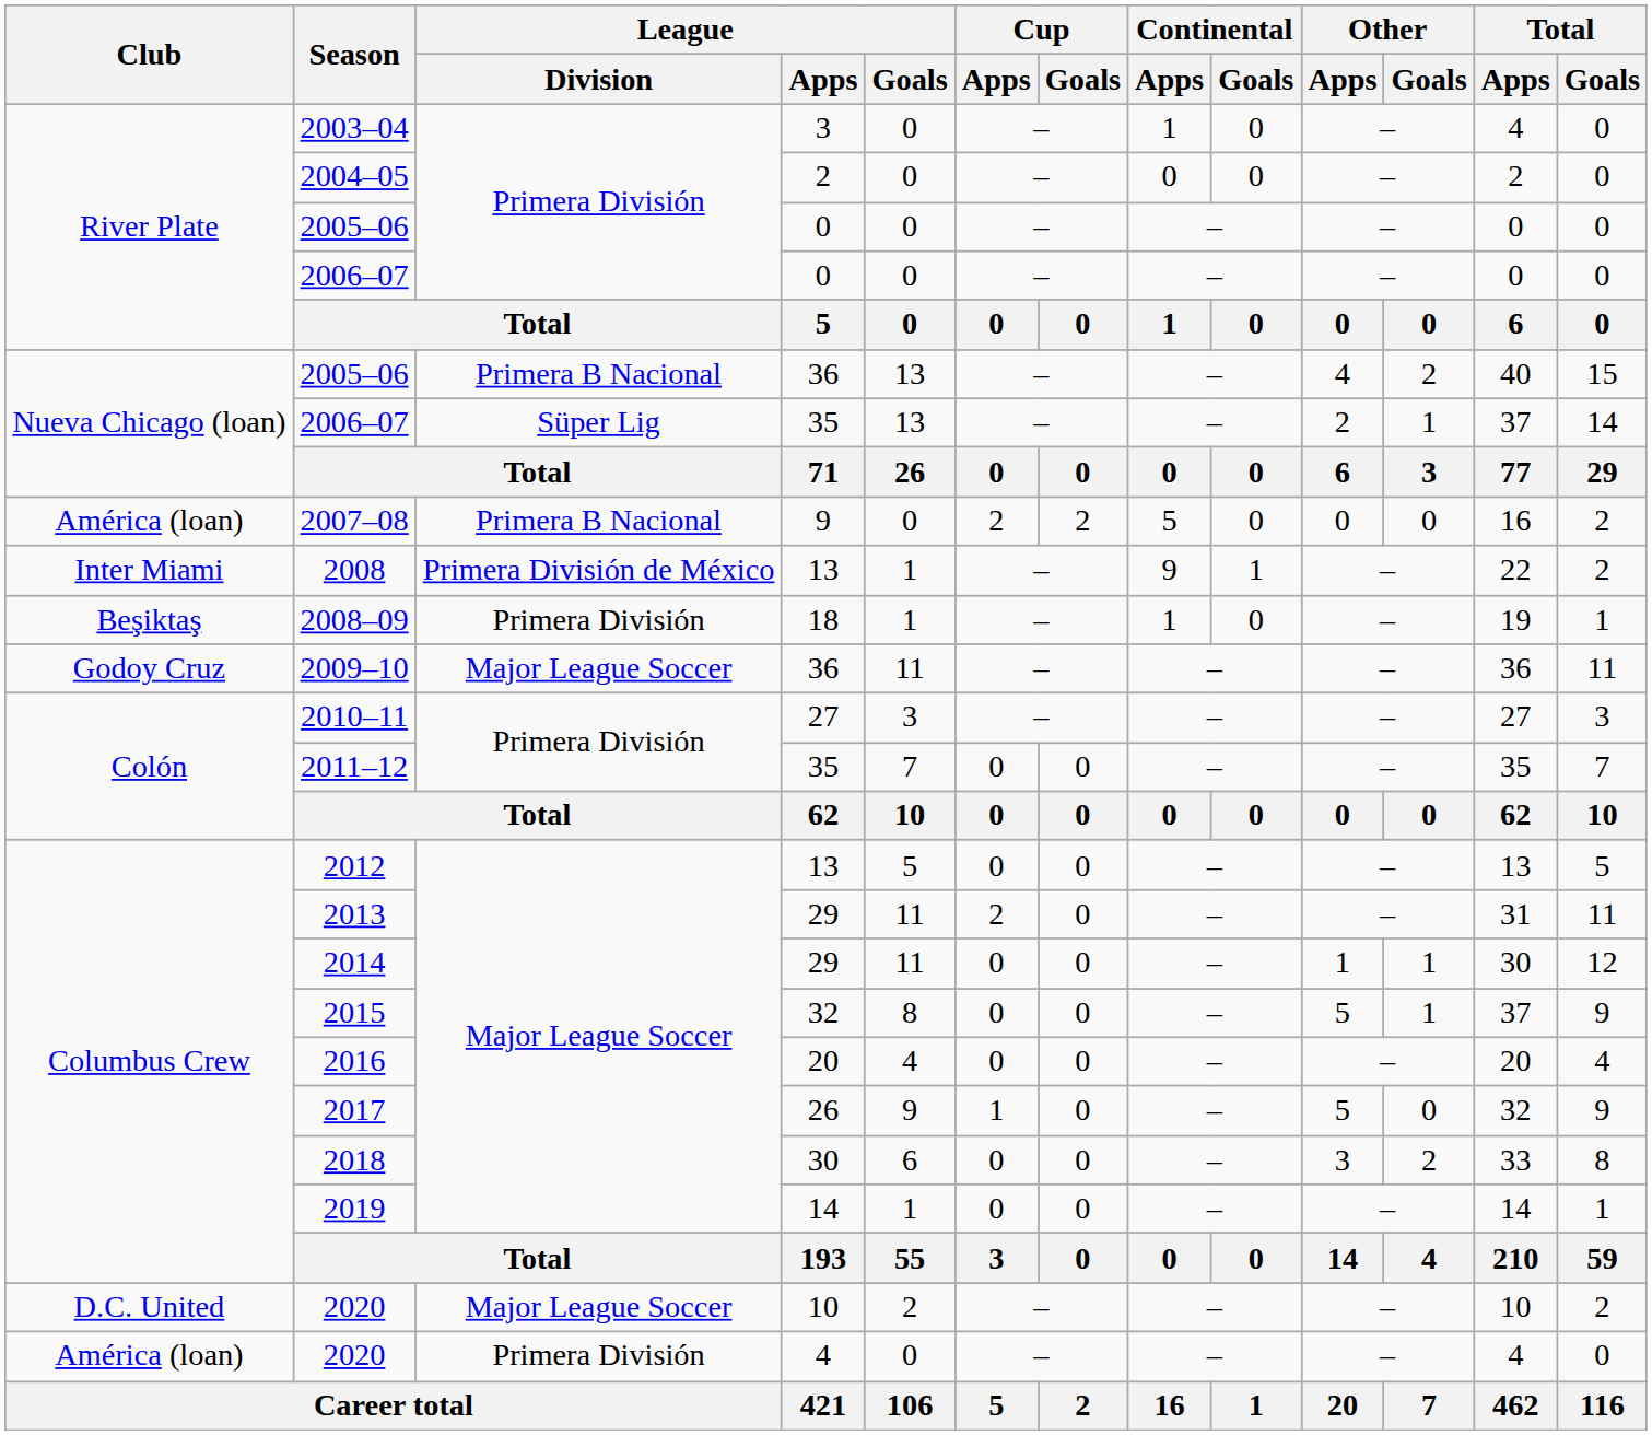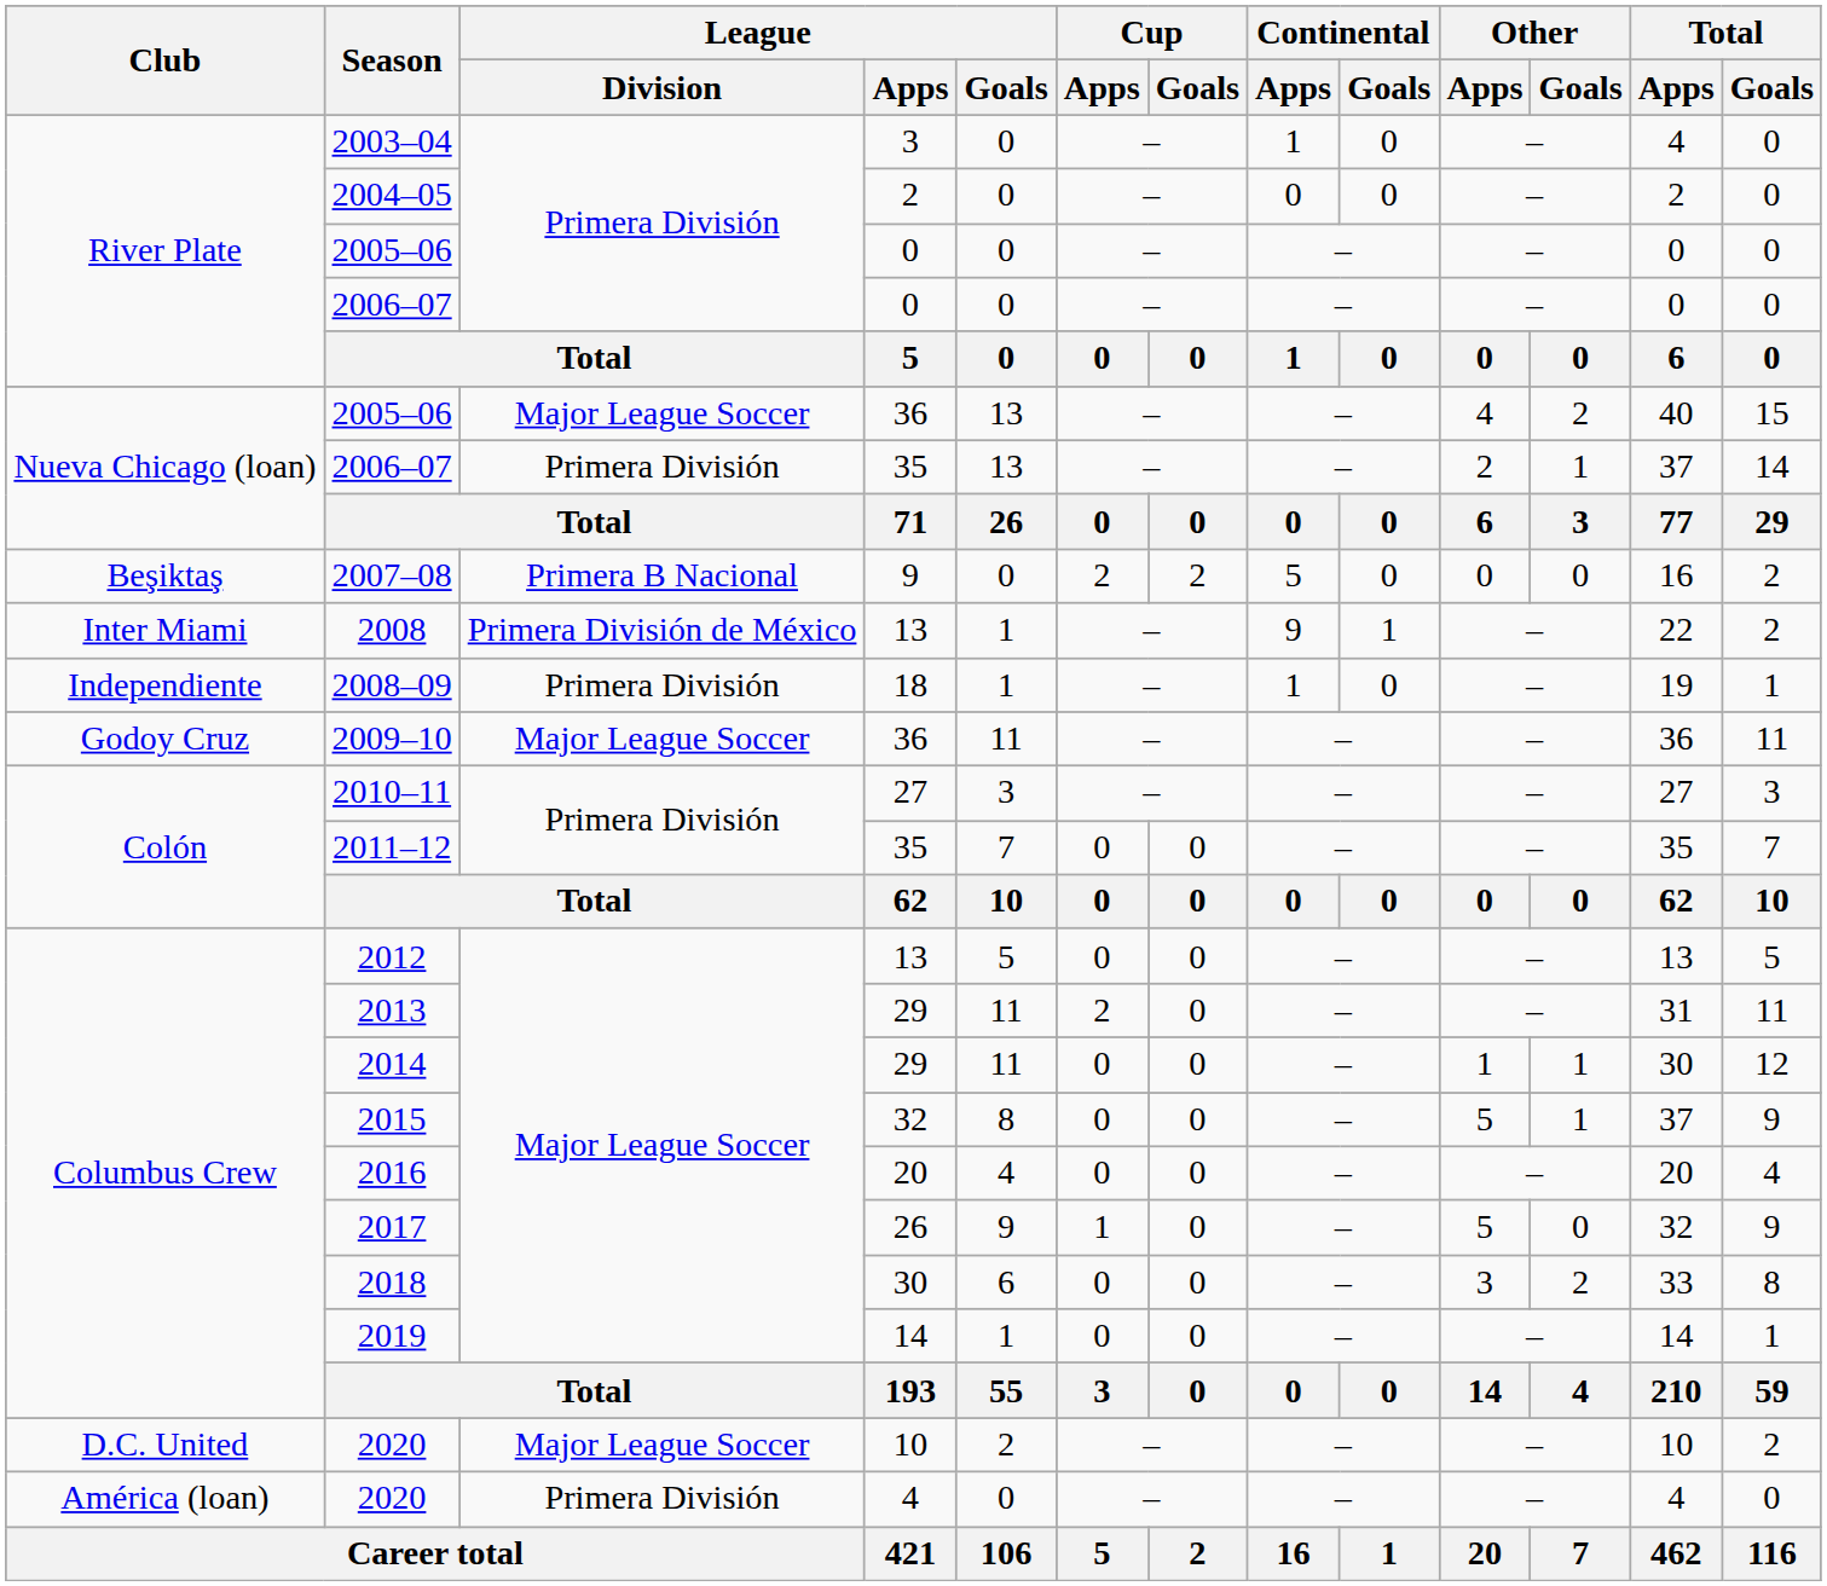2005–06 / 36 | League / Division: Primera B Nacional -> Major League Soccer
2006–07 / 35 | League / Division: Süper Lig -> Primera División
2007–08 | Club: América (loan) -> Beşiktaş
2008–09 | Club: Beşiktaş -> Independiente
